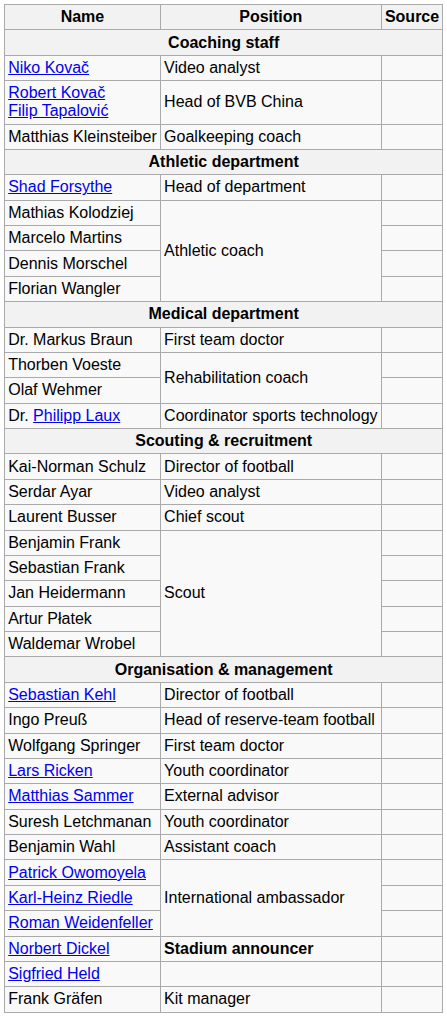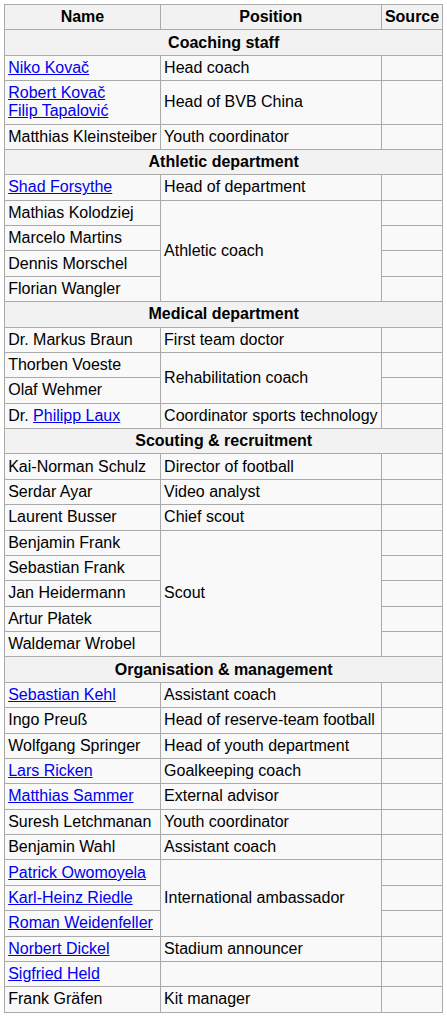Niko Kovač | Position: Video analyst -> Head coach
Matthias Kleinsteiber | Position: Goalkeeping coach -> Youth coordinator
Sebastian Kehl | Position: Director of football -> Assistant coach
Wolfgang Springer | Position: First team doctor -> Head of youth department
Lars Ricken | Position: Youth coordinator -> Goalkeeping coach
Norbert Dickel | Position: bold -> normal
